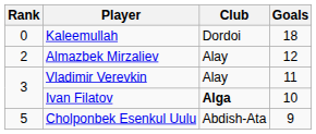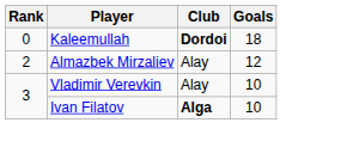Kaleemullah | Club: normal -> bold
Vladimir Verevkin | Goals: 11 -> 10
- row: 5 | Cholponbek Esenkul Uulu | Abdish-Ata | 9
